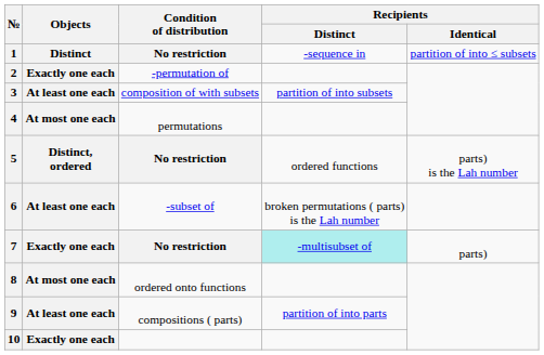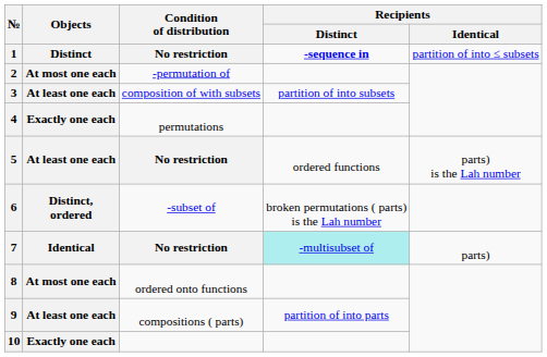1 | Recipients / Distinct: normal -> bold
2 | Objects: Exactly one each -> At most one each
4 | Objects: At most one each -> Exactly one each
5 | Objects: Distinct, ordered -> At least one each
6 | Objects: At least one each -> Distinct, ordered
7 | Objects: Exactly one each -> Identical
